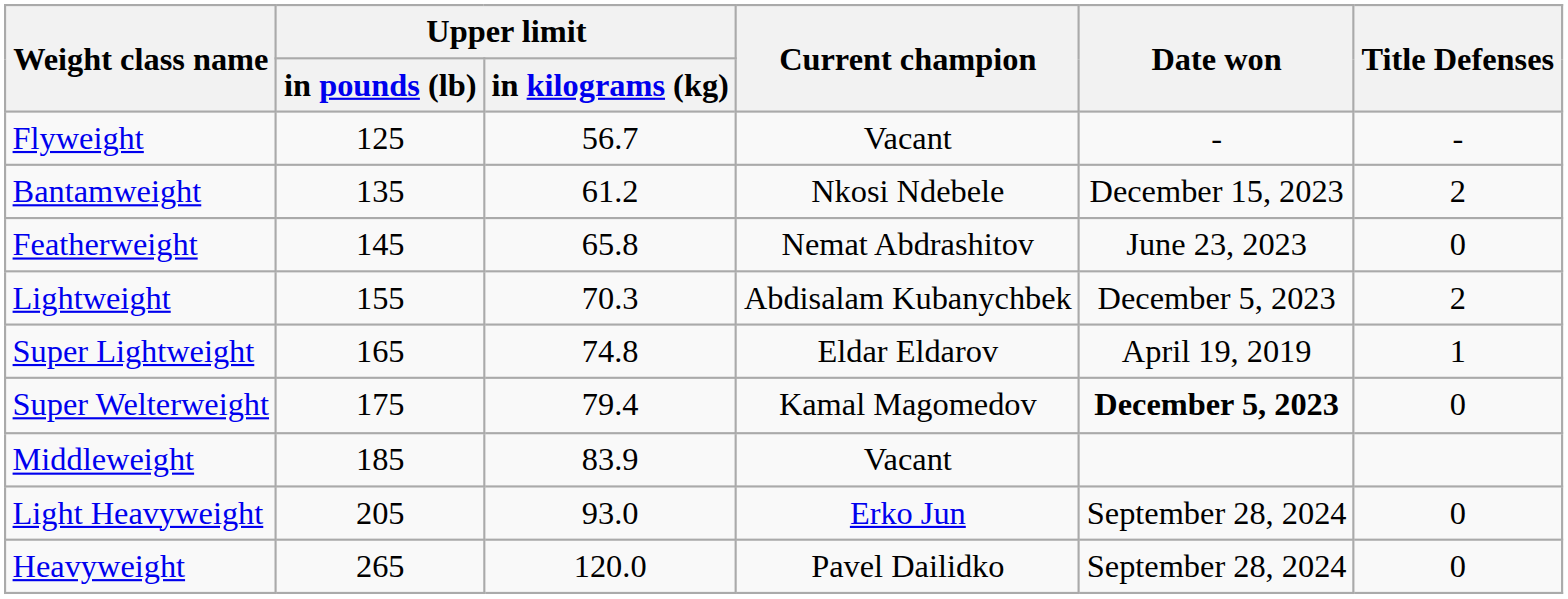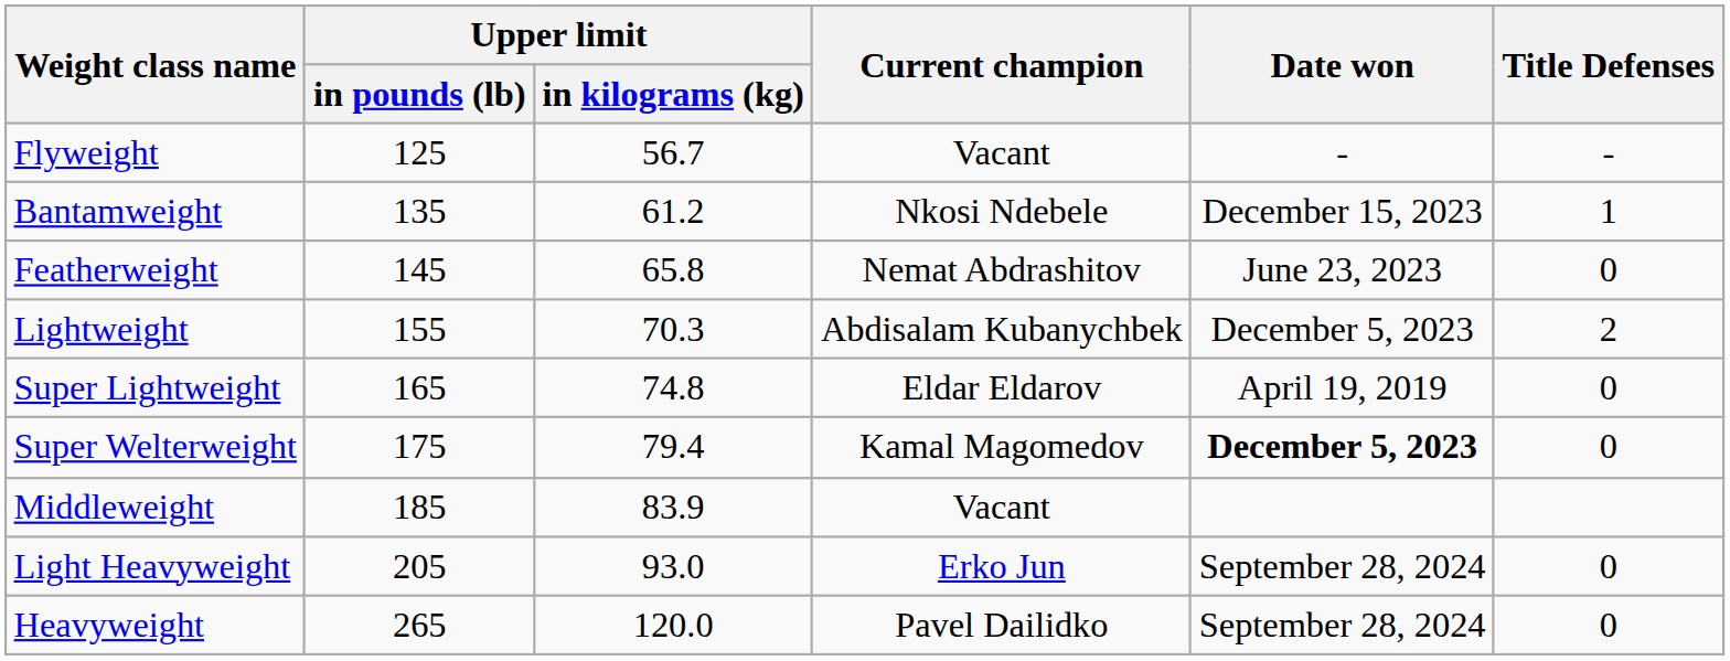Bantamweight | Title Defenses: 2 -> 1
Super Lightweight | Title Defenses: 1 -> 0
